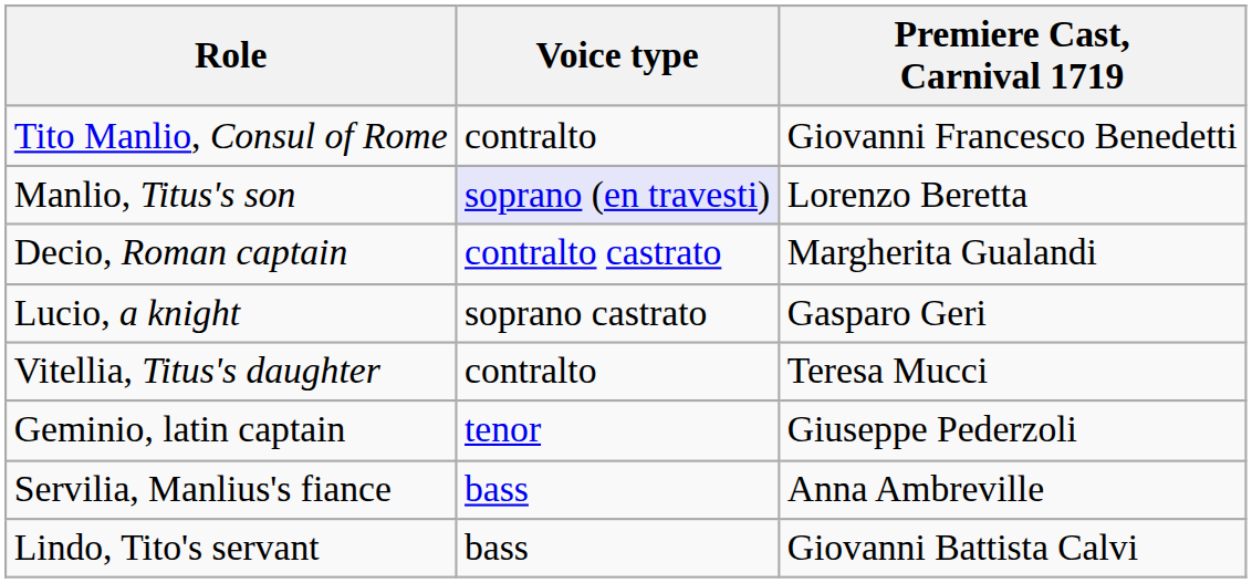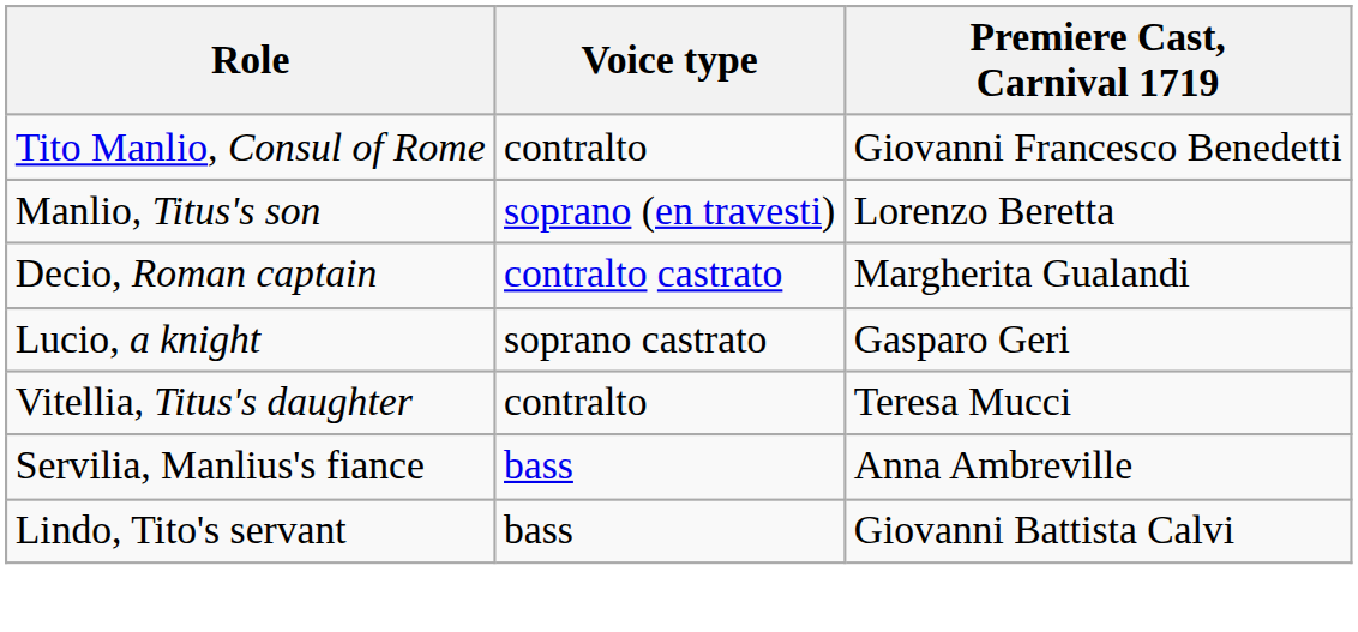Manlio, Titus's son | Voice type: lavender background -> no background
- row: Geminio, latin captain | tenor | Giuseppe Pederzoli
